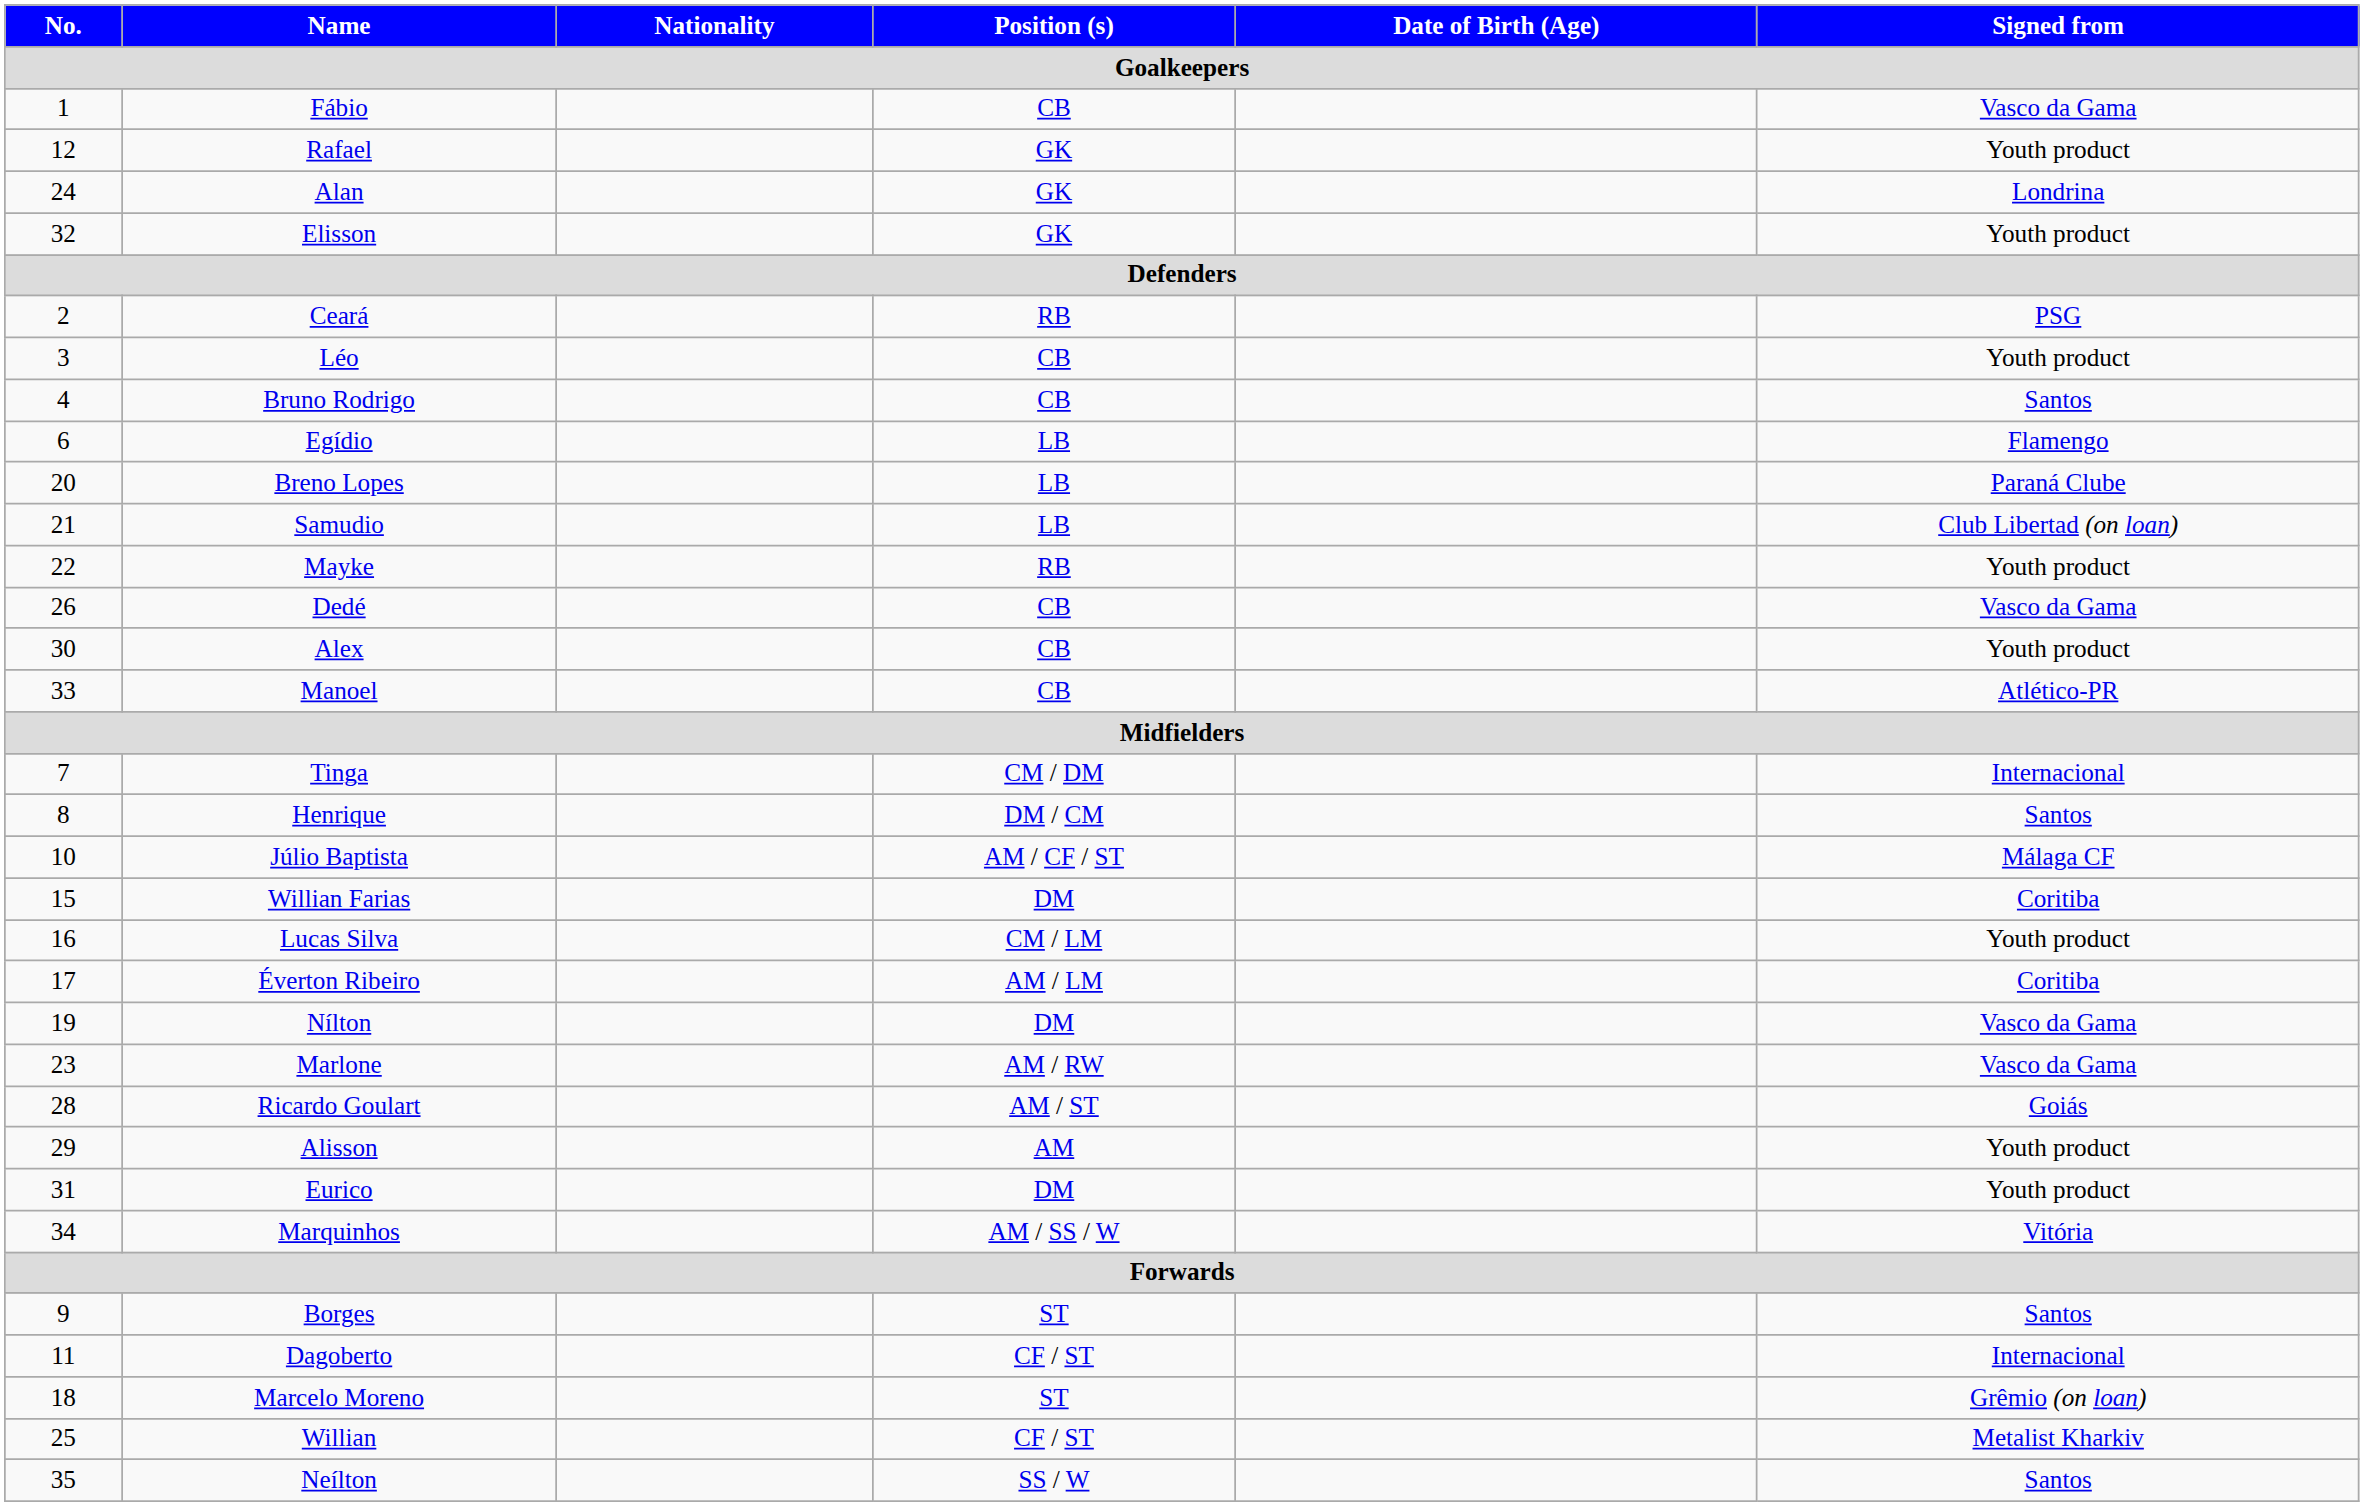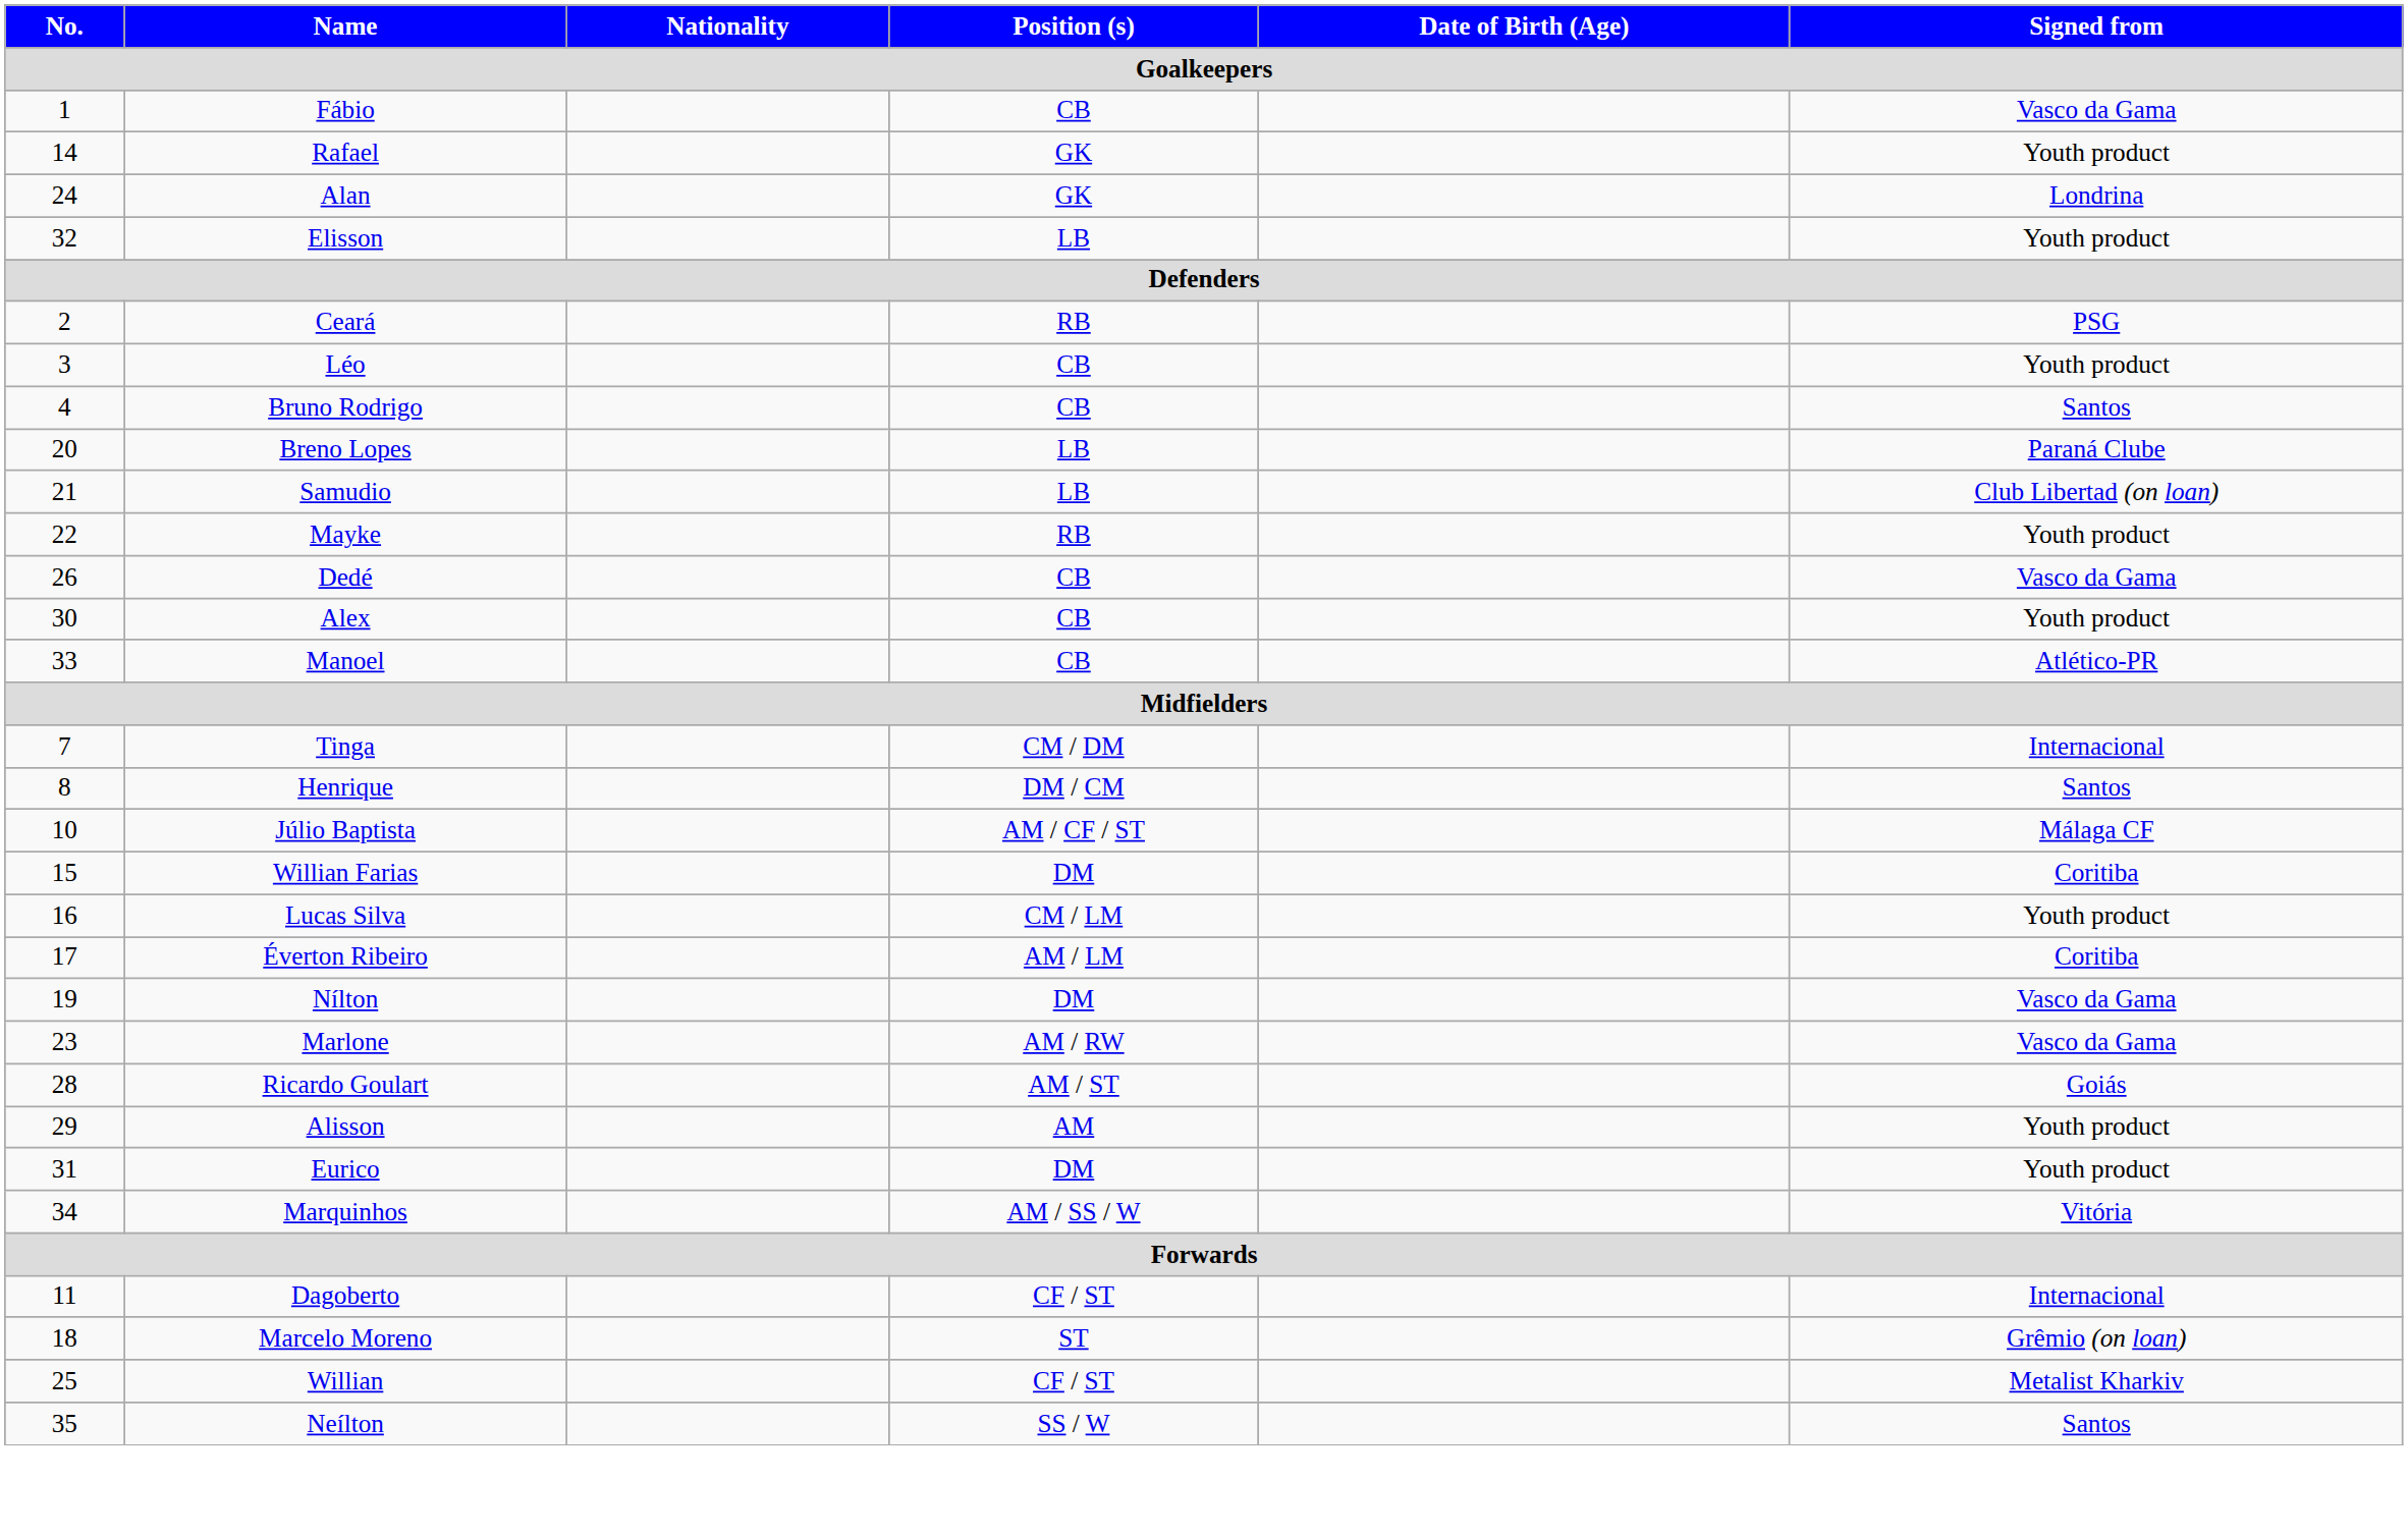Rafael | No.: 12 -> 14
Elisson | Position (s): GK -> LB
- row: 6 | Egídio | LB | Flamengo
- row: 9 | Borges | ST | Santos
